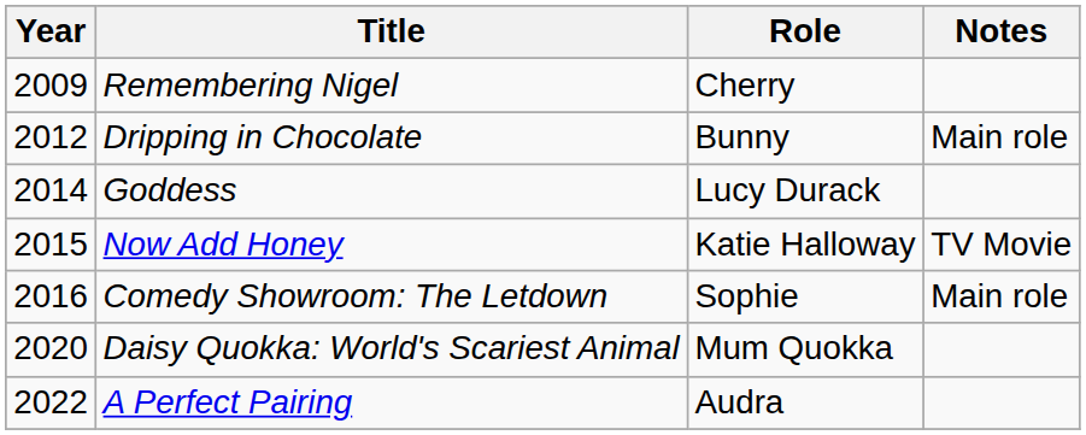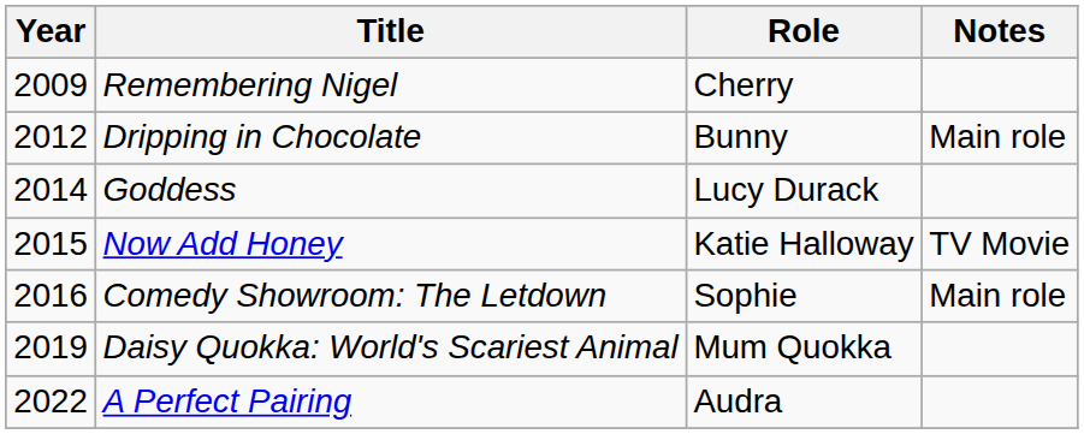Daisy Quokka: World's Scariest Animal | Year: 2020 -> 2019
